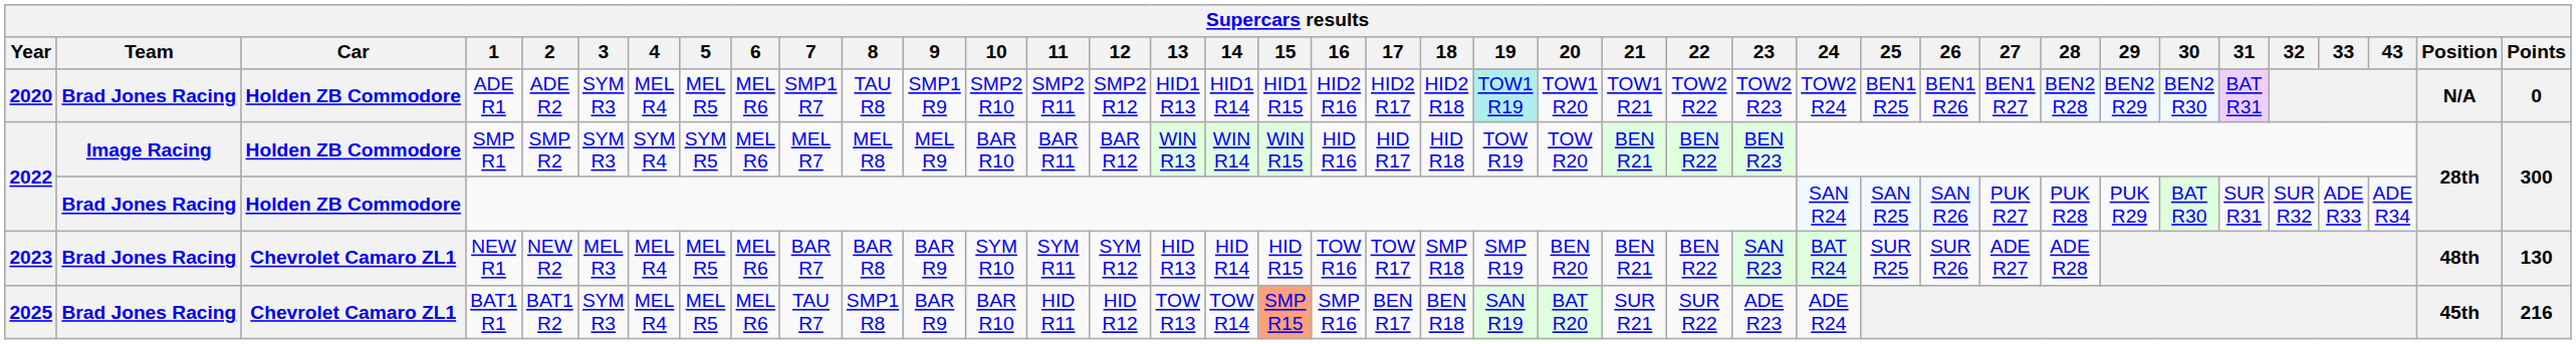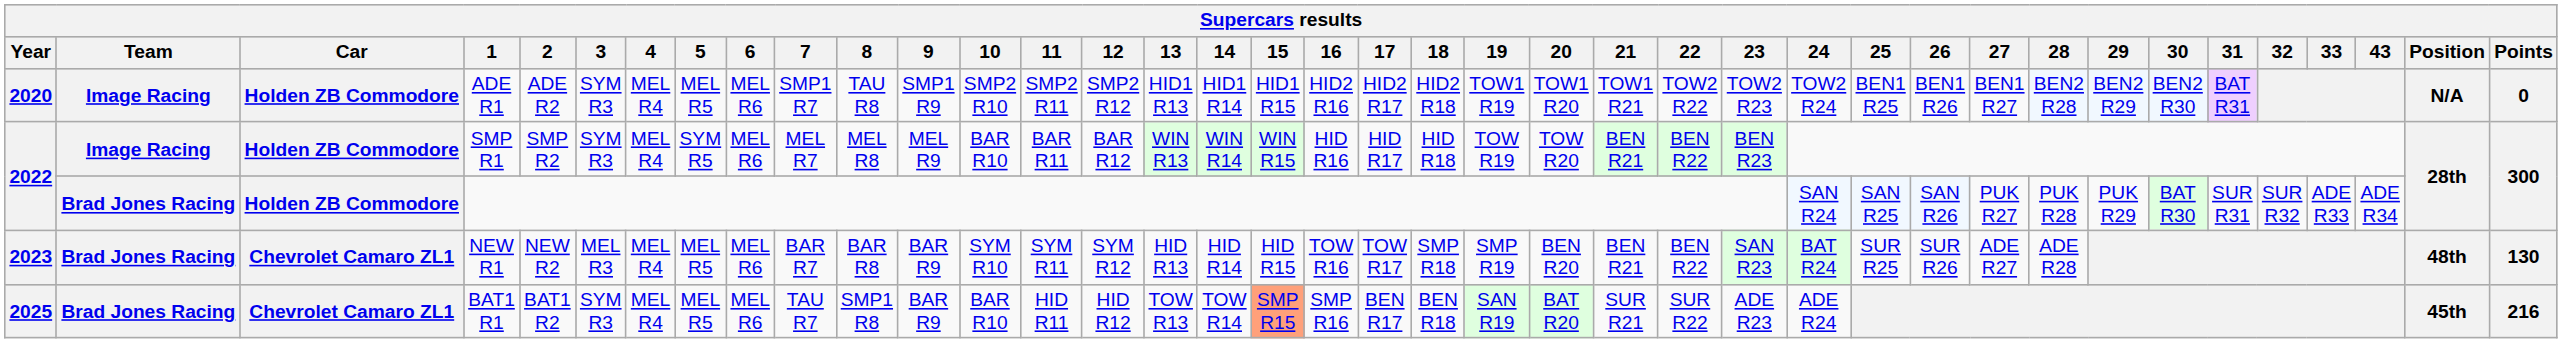ADE R1 | Team: Brad Jones Racing -> Image Racing
ADE R1 | 19: paleturquoise background -> no background
SMP R1 | 4: SYM R4 -> MEL R4
